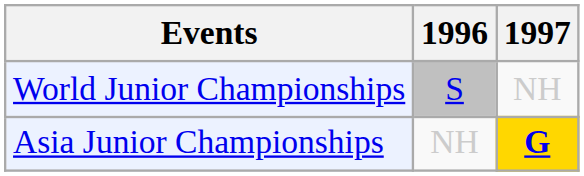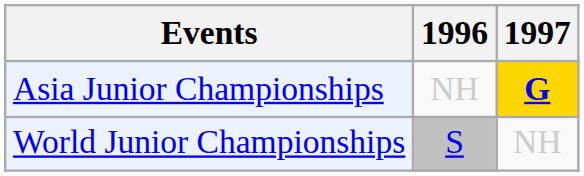rows swapped: World Junior Championships <-> Asia Junior Championships
